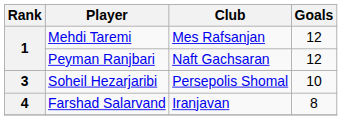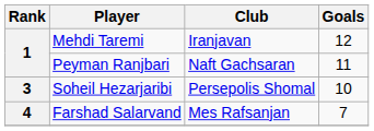Mehdi Taremi | Club: Mes Rafsanjan -> Iranjavan
Peyman Ranjbari | Goals: 12 -> 11
Farshad Salarvand | Club: Iranjavan -> Mes Rafsanjan
Farshad Salarvand | Goals: 8 -> 7
